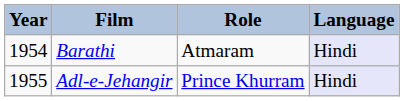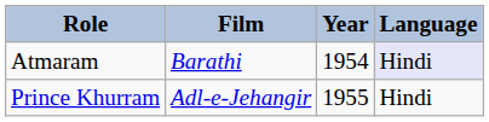columns swapped: Year <-> Role
Adl-e-Jehangir | Language: lavender background -> no background
